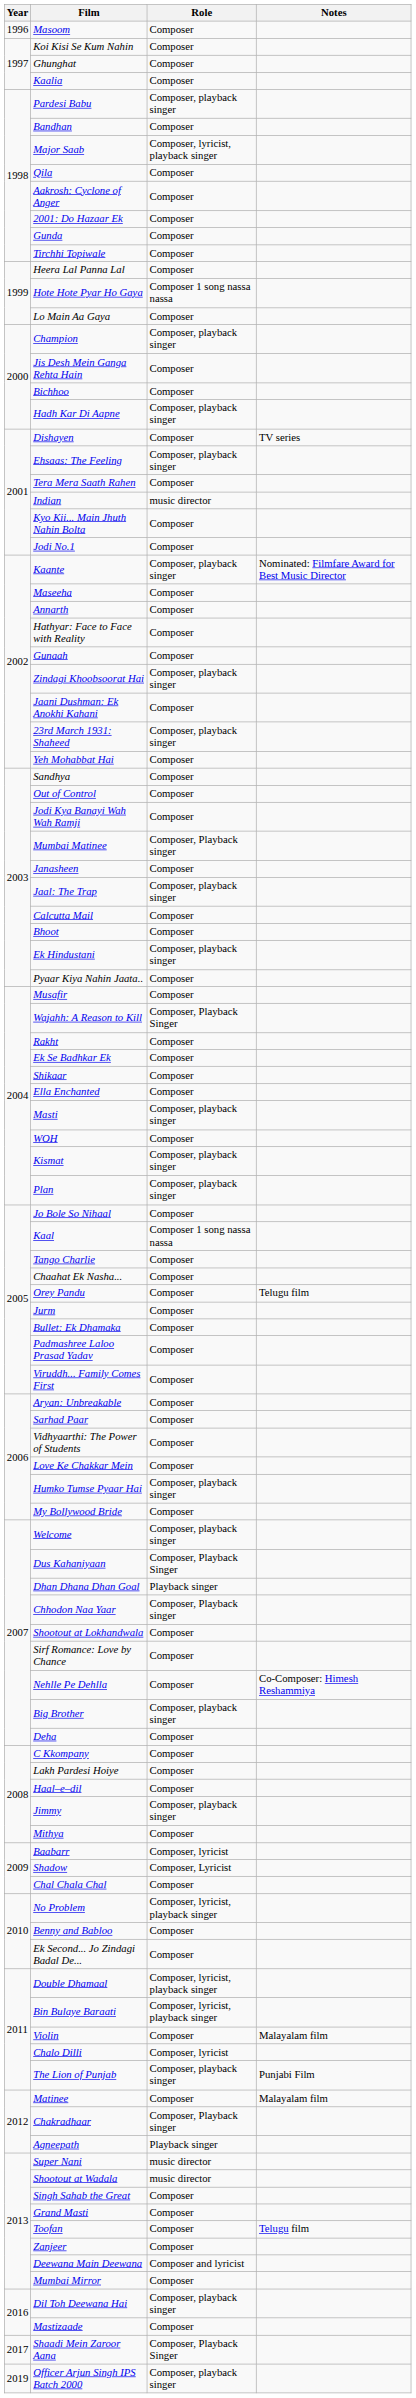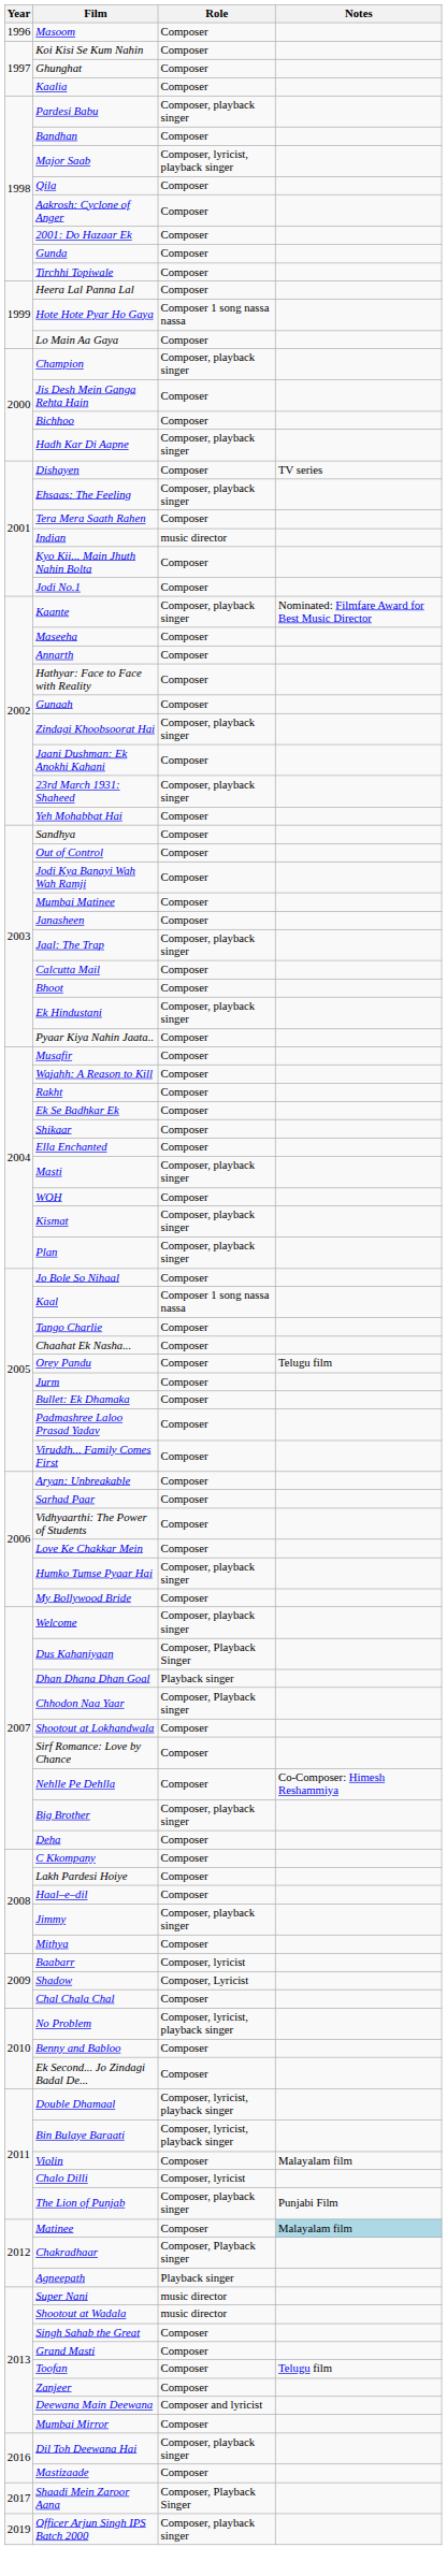Mumbai Matinee | Role: Composer, Playback singer -> Composer
Wajahh: A Reason to Kill | Role: Composer, Playback Singer -> Composer
Matinee | Notes: no background -> lightblue background
